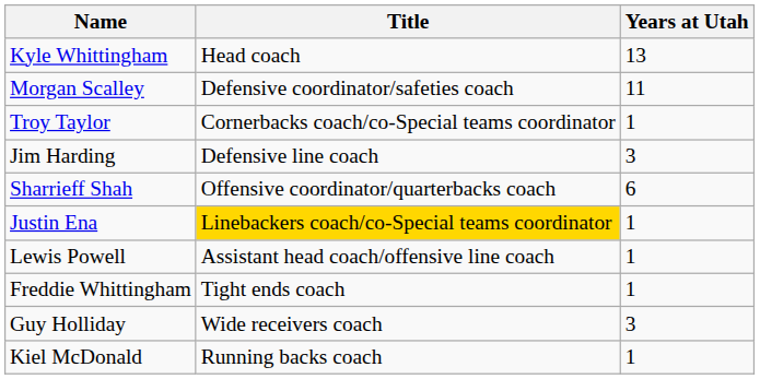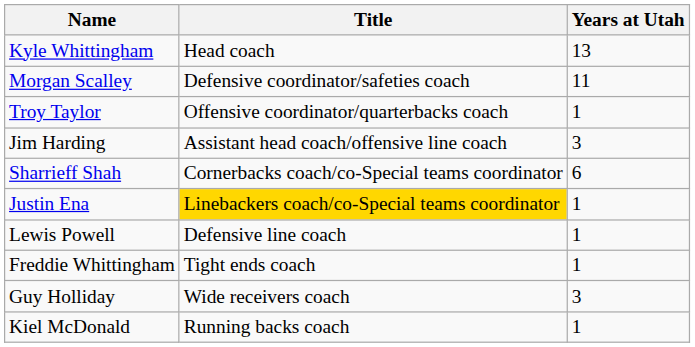Troy Taylor | Title: Cornerbacks coach/co-Special teams coordinator -> Offensive coordinator/quarterbacks coach
Jim Harding | Title: Defensive line coach -> Assistant head coach/offensive line coach
Sharrieff Shah | Title: Offensive coordinator/quarterbacks coach -> Cornerbacks coach/co-Special teams coordinator
Lewis Powell | Title: Assistant head coach/offensive line coach -> Defensive line coach
